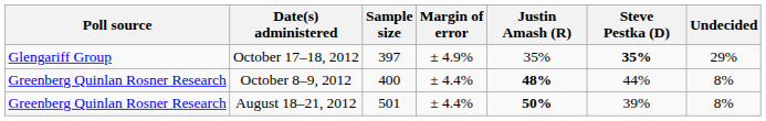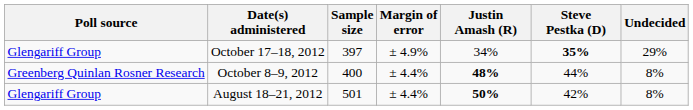October 17–18, 2012 | Justin Amash (R): 35% -> 34%
August 18–21, 2012 | Poll source: Greenberg Quinlan Rosner Research -> Glengariff Group
August 18–21, 2012 | Steve Pestka (D): 39% -> 42%
